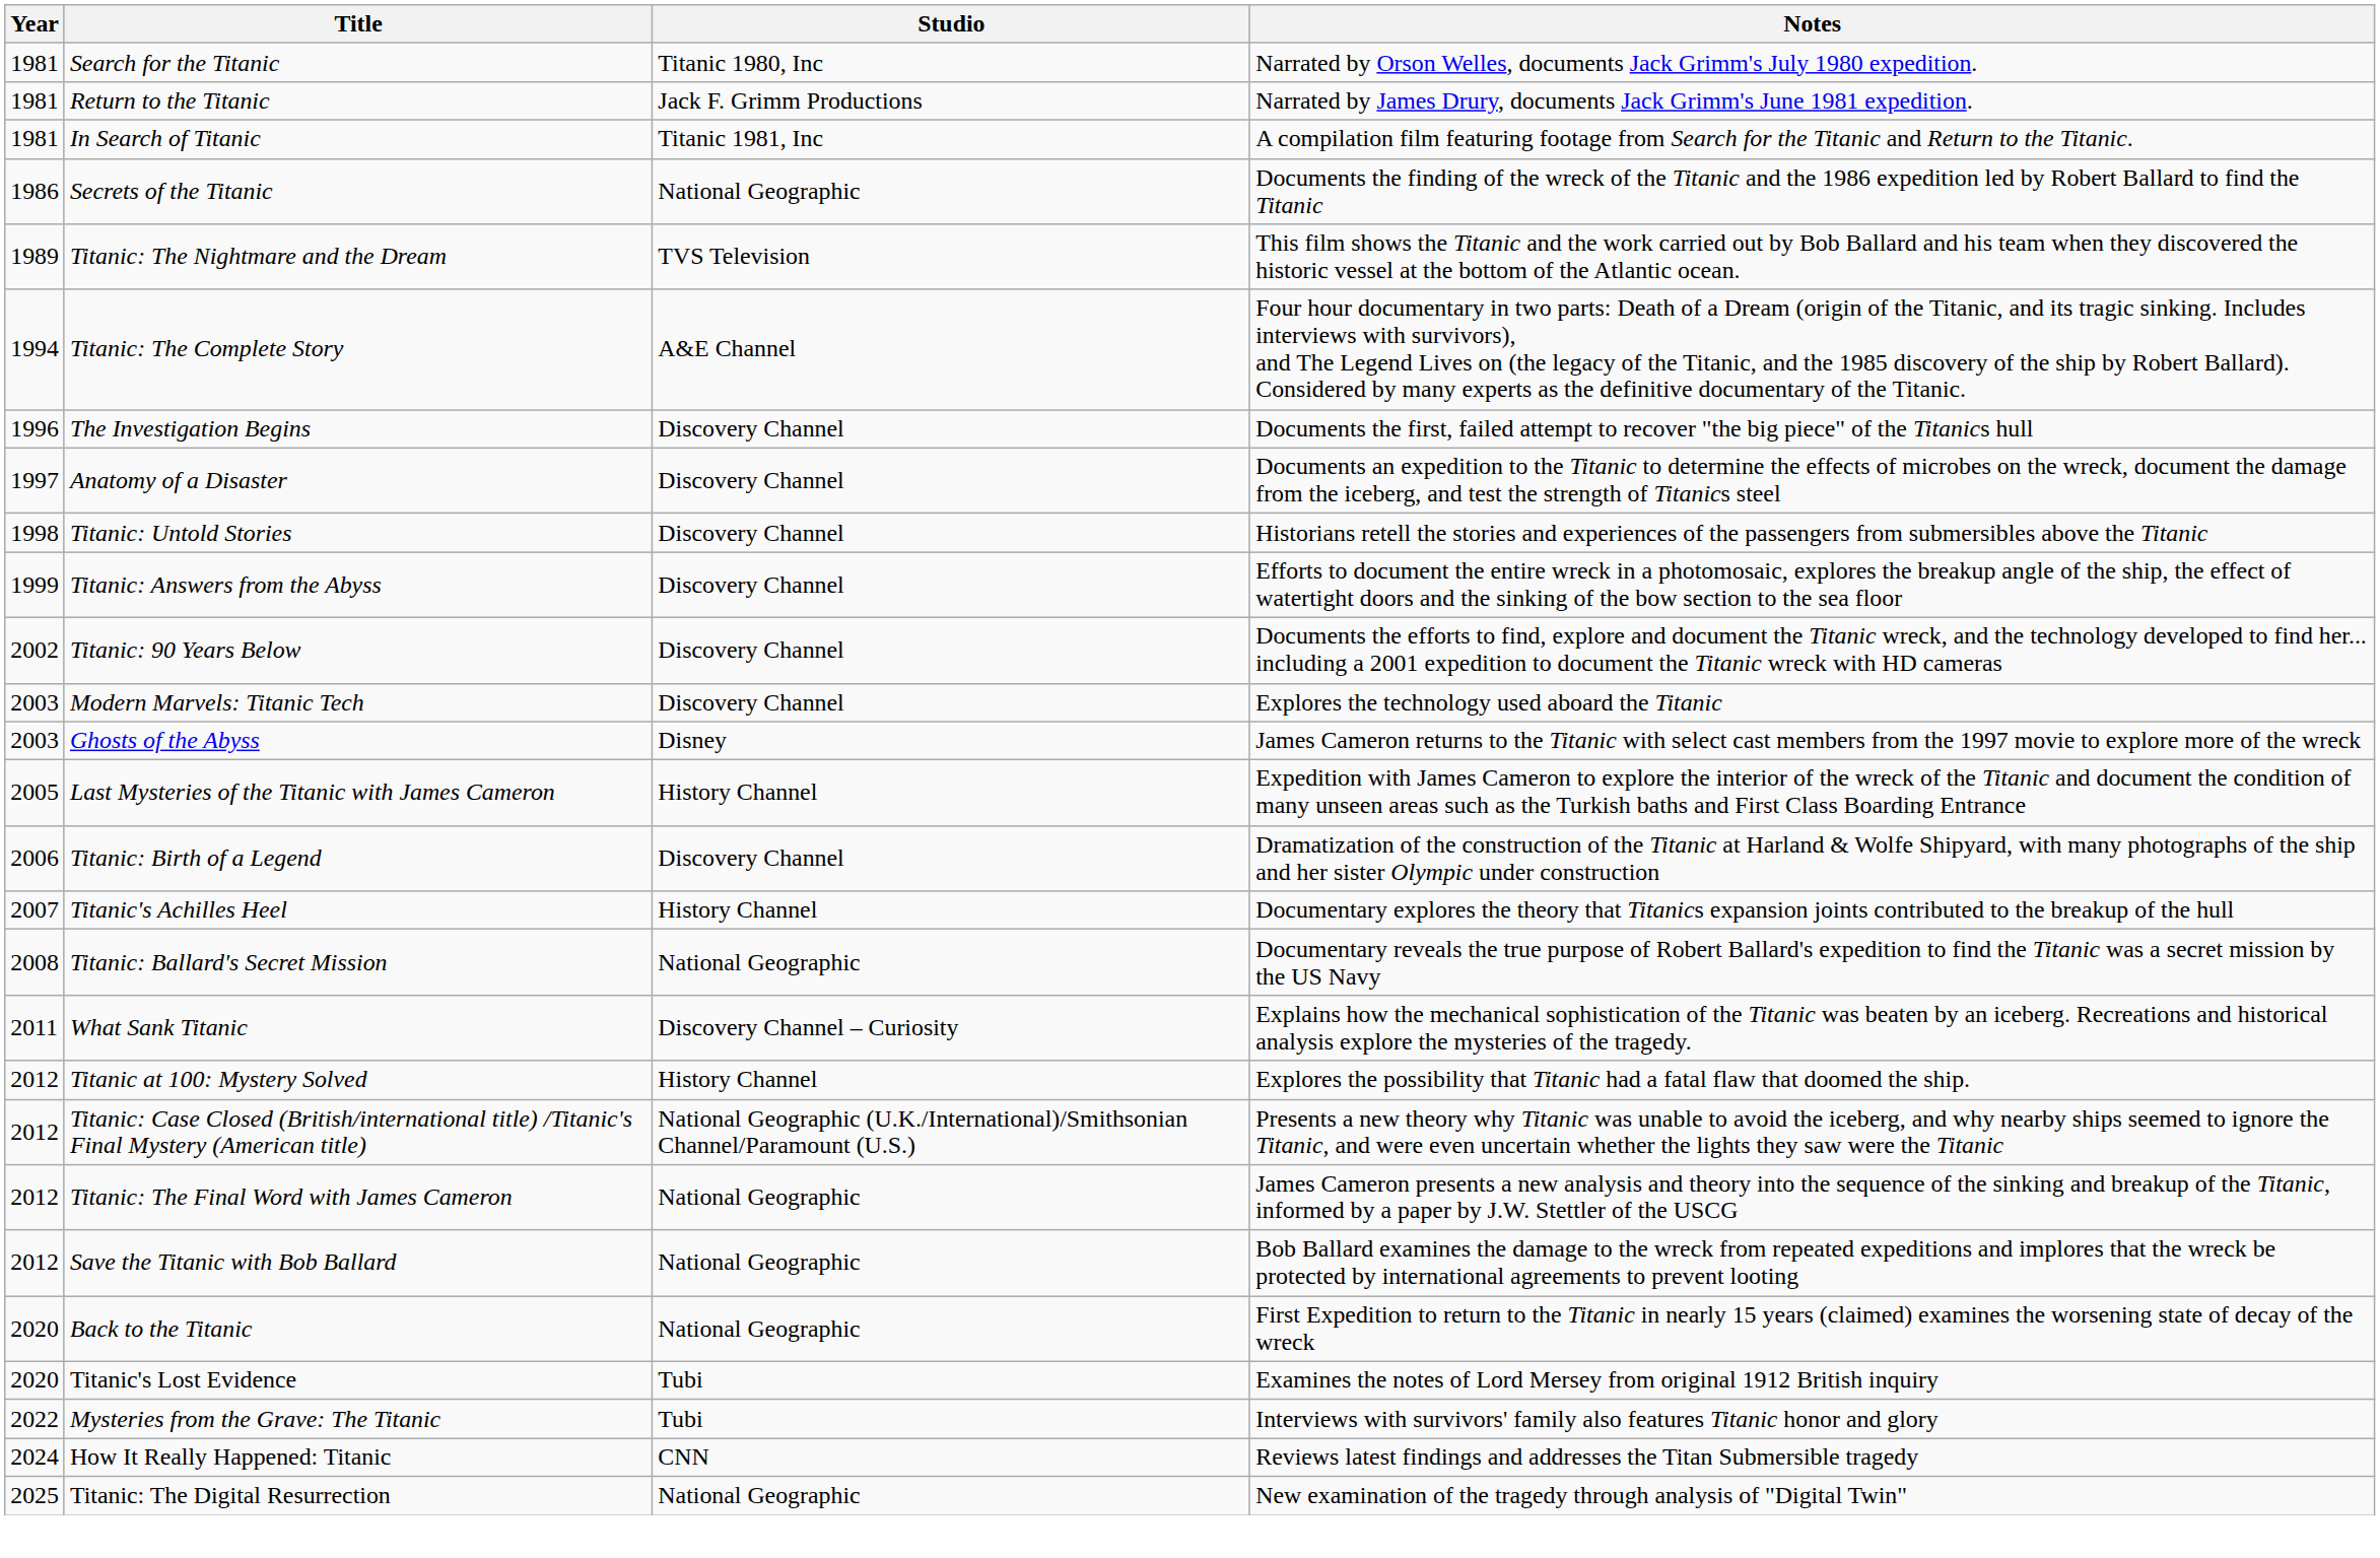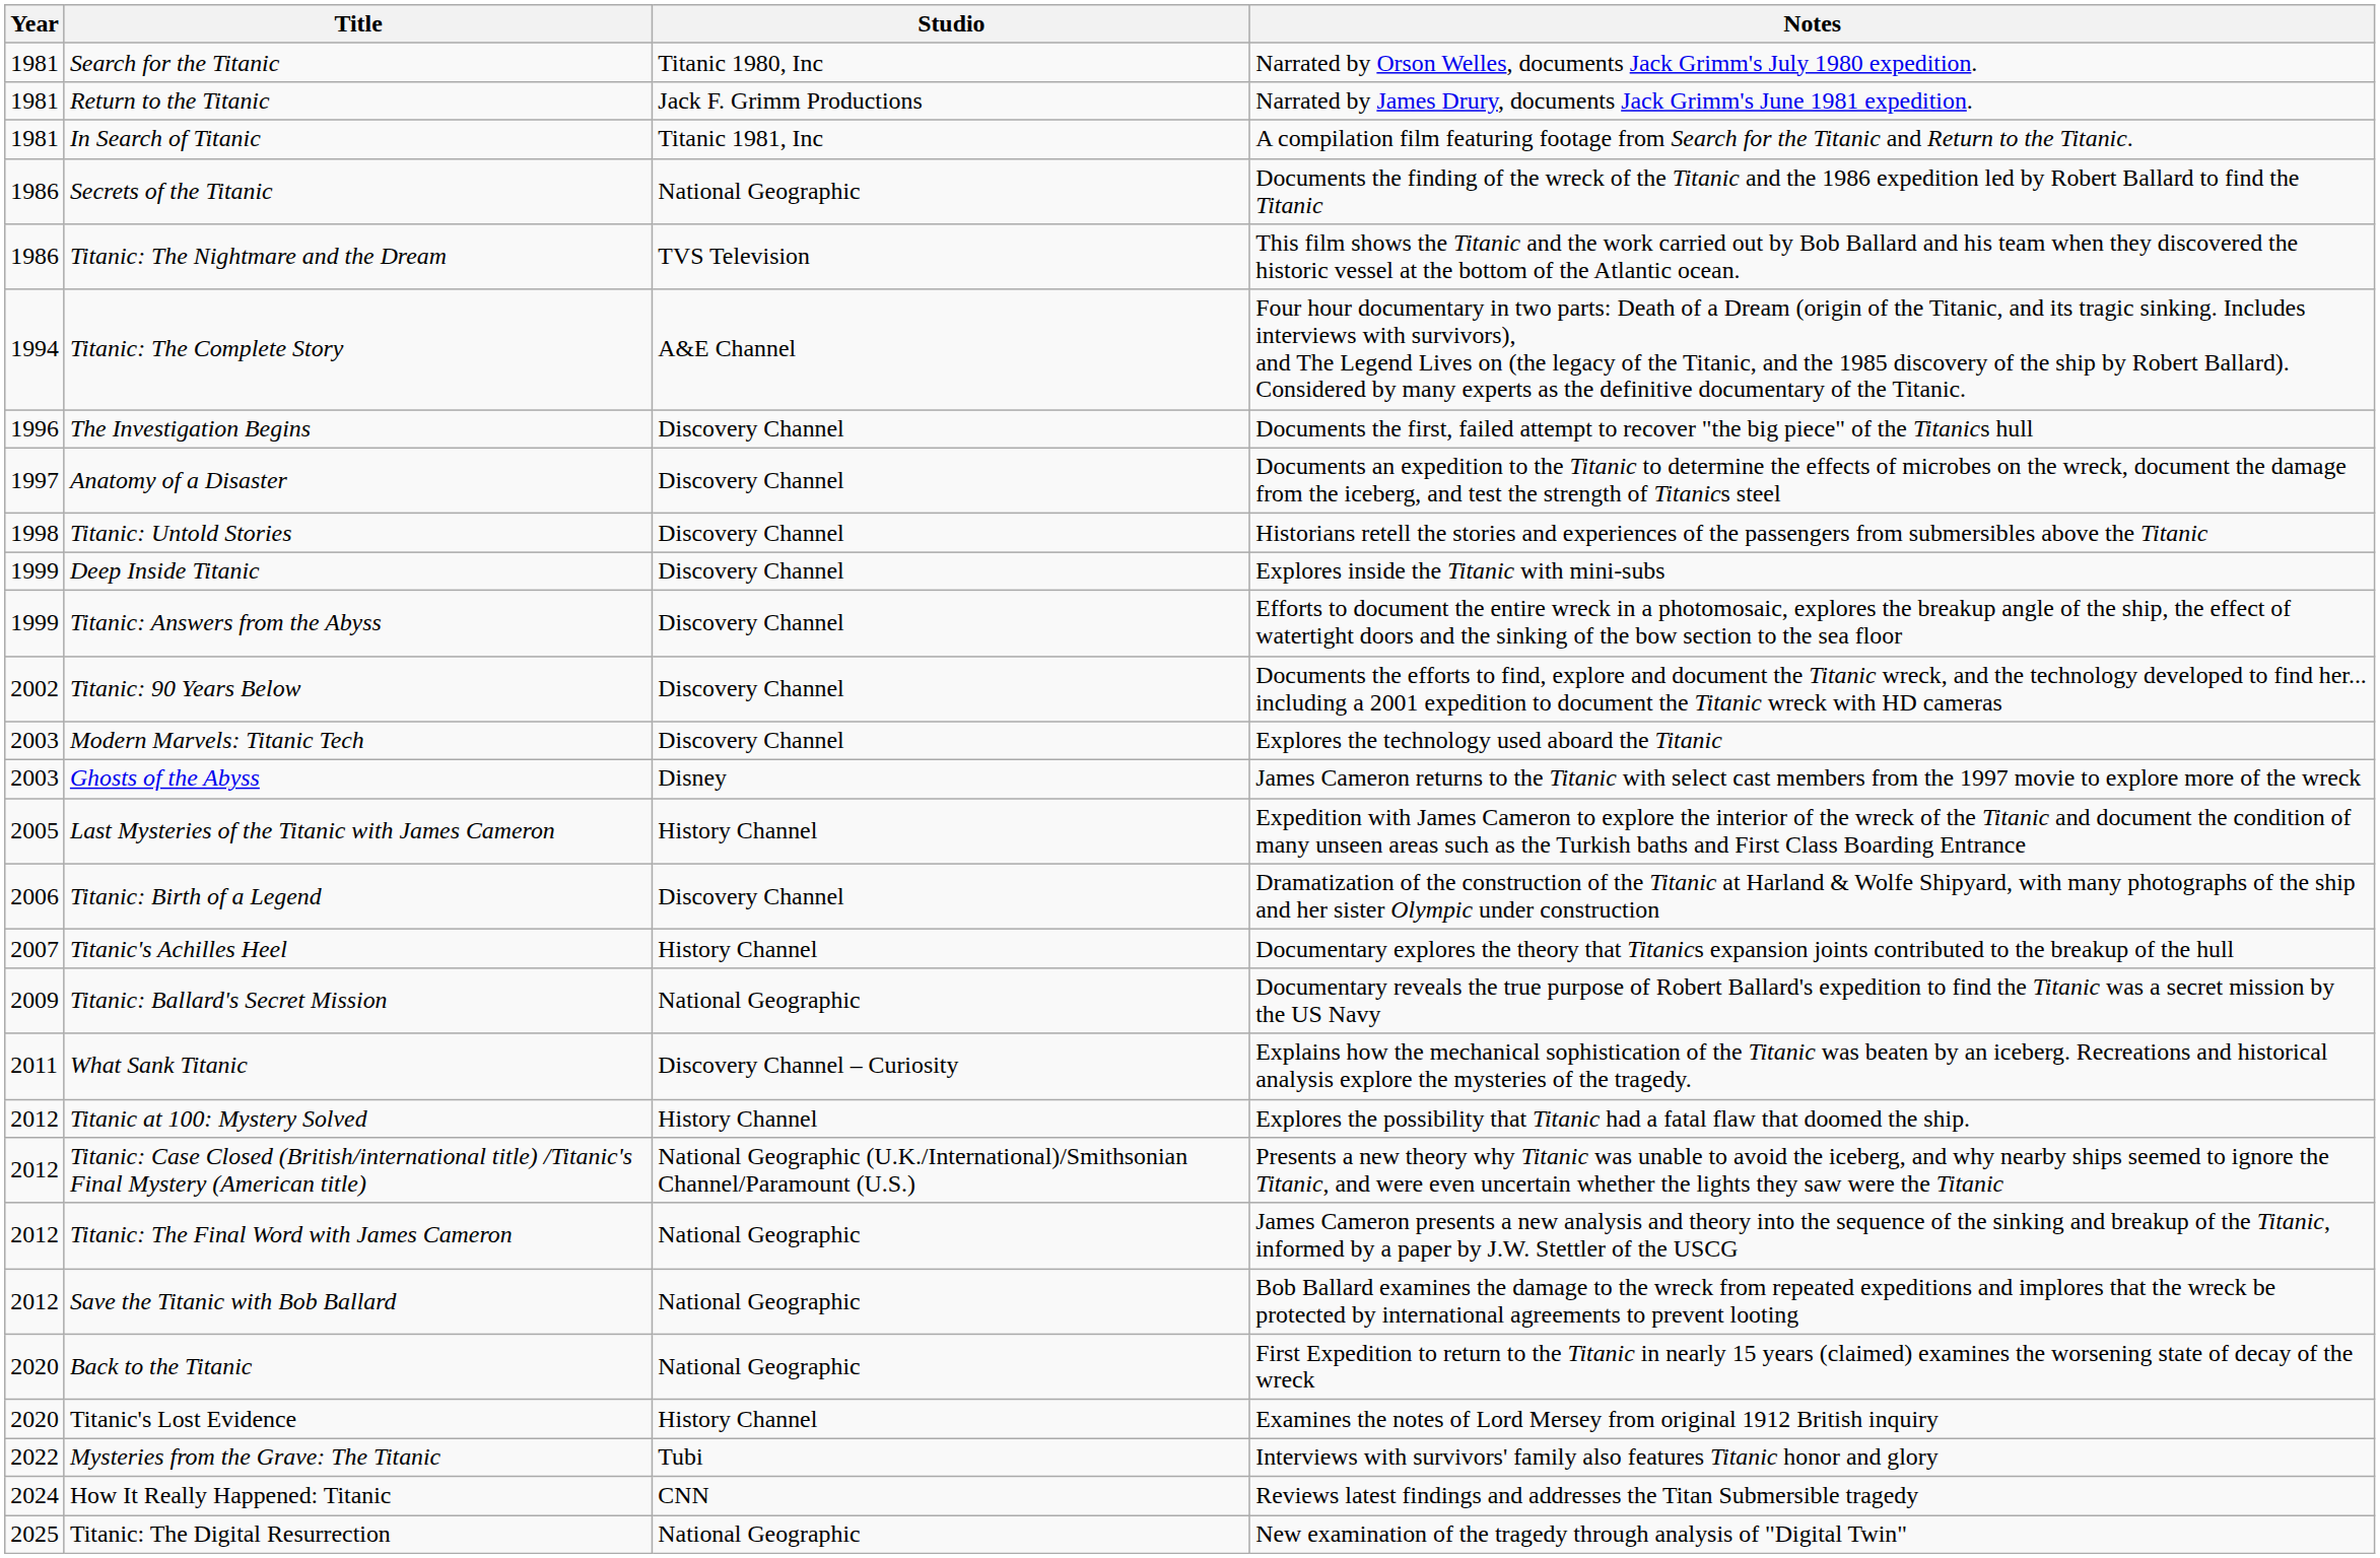Titanic: The Nightmare and the Dream | Year: 1989 -> 1986
+ row: 1999 | Deep Inside Titanic | Discovery Channel | Explores inside the Titanic with mini-subs
Titanic: Ballard's Secret Mission | Year: 2008 -> 2009
Titanic's Lost Evidence | Studio: Tubi -> History Channel
